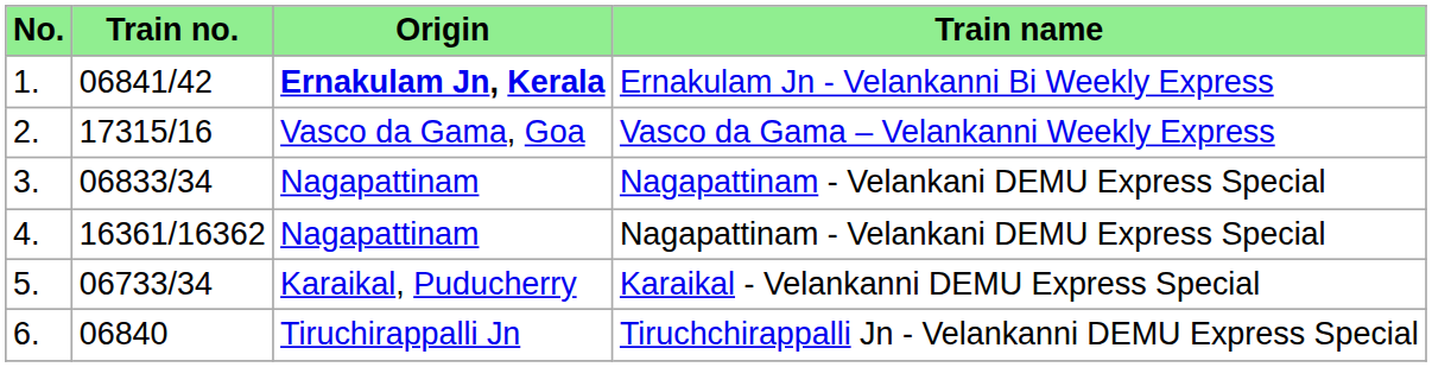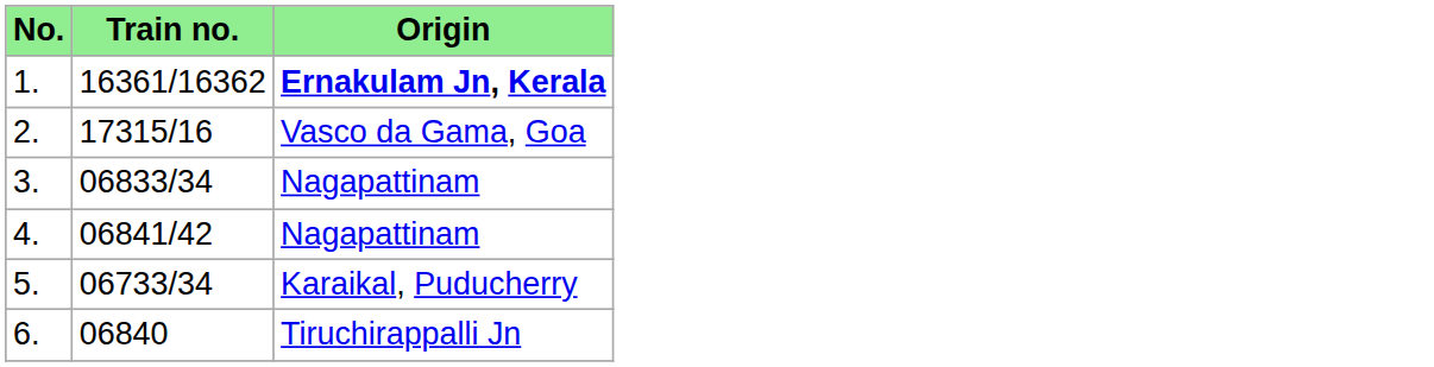- column: Train name | Ernakulam Jn - Velankanni Bi Weekly Express | Vasco da Gama – Velankanni Weekly Express | Nagapattinam - Velankani DEMU Express Special | Nagapattinam - Velankani DEMU Express Special | Karaikal - Velankanni DEMU Express Special | Tiruchchirappalli Jn - Velankanni DEMU Express Special
1. | Train no.: 06841/42 -> 16361/16362
4. | Train no.: 16361/16362 -> 06841/42
